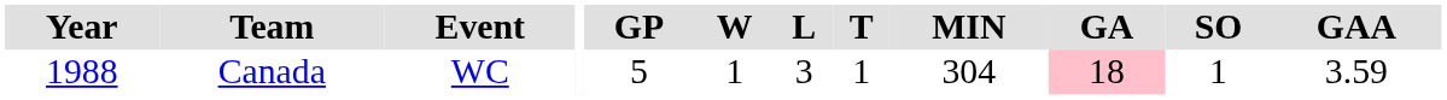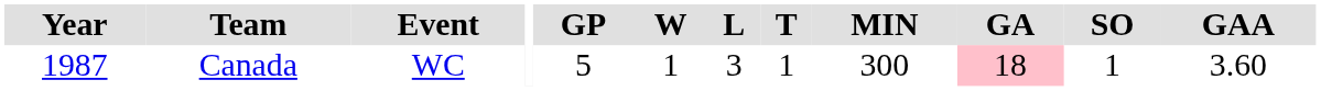Canada | Year: 1988 -> 1987
Canada | MIN: 304 -> 300
Canada | GAA: 3.59 -> 3.60
